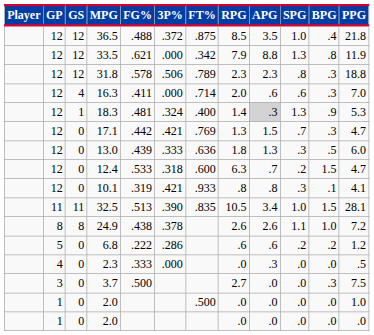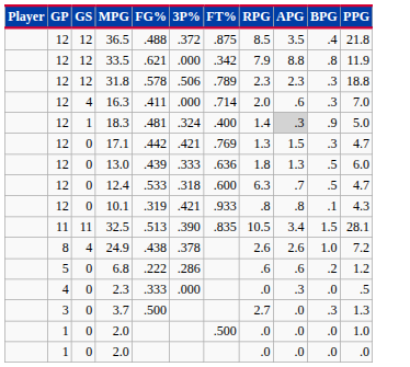- column: SPG | 1.0 | 1.3 | .8 | .6 | 1.3 | .7 | .3 | .2 | .3 | 1.0 | 1.1 | .2 | .0 | .0 | .0 | .0
18.3 | PPG: 5.3 -> 5.0
12.4 | BPG: 1.5 -> .5
10.1 | PPG: 4.1 -> 4.3
24.9 | GS: 8 -> 4
3.7 | PPG: 7.5 -> 1.3
